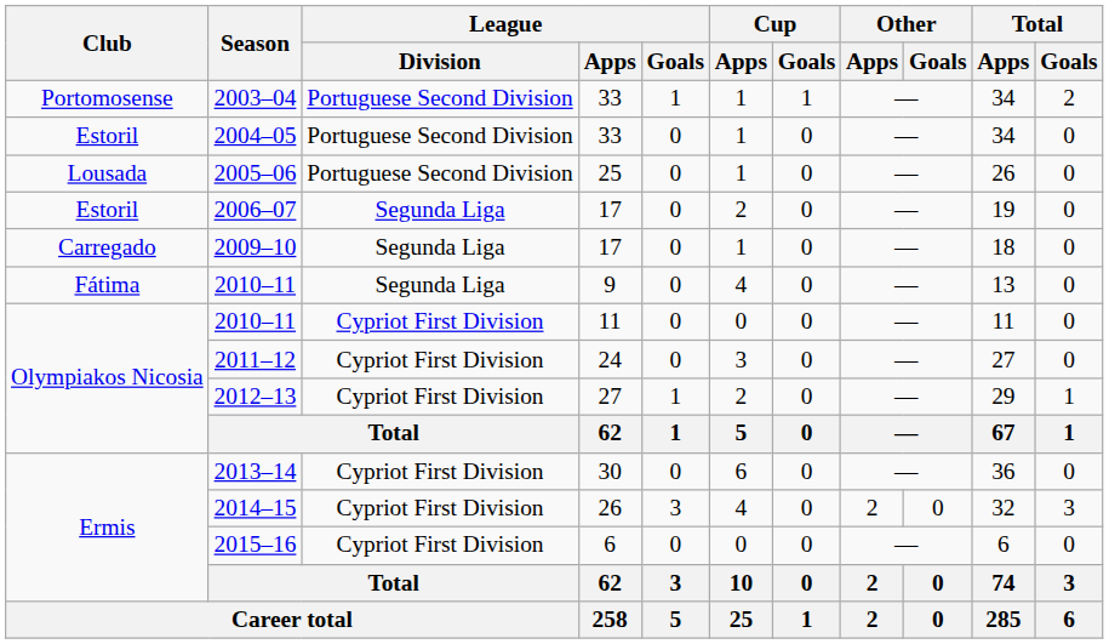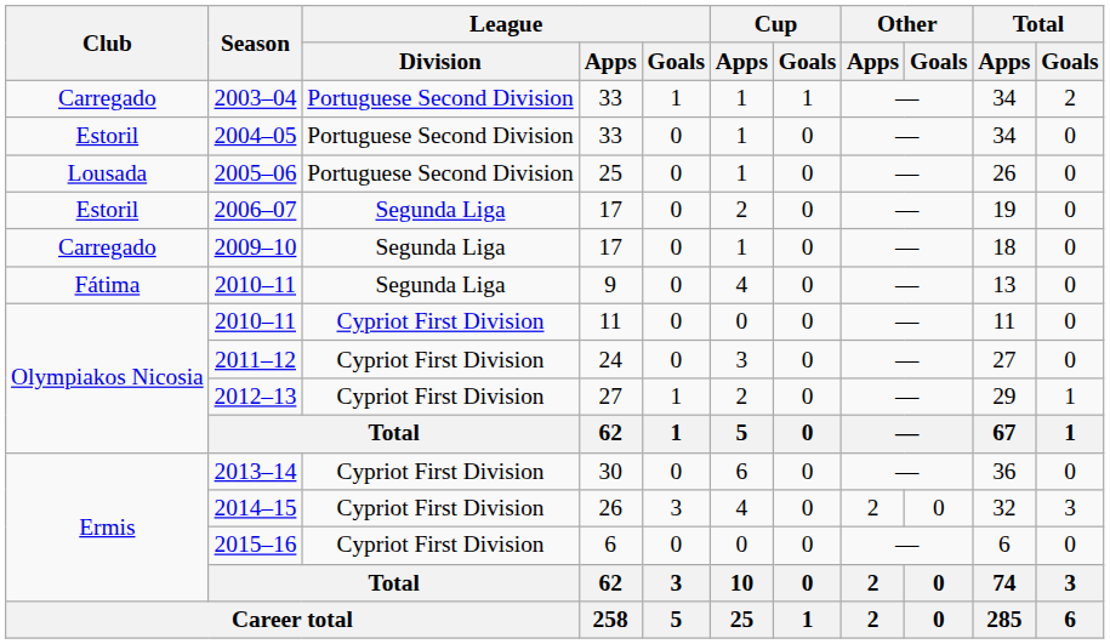2003–04 | Club: Portomosense -> Carregado
